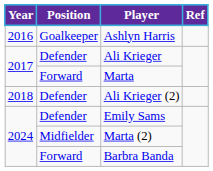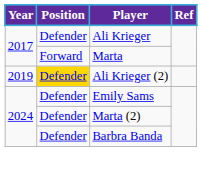- row: 2016 | Goalkeeper | Ashlyn Harris
Ali Krieger (2) | Year: 2018 -> 2019
Ali Krieger (2) | Position: no background -> gold background
Marta (2) | Position: Midfielder -> Defender
Barbra Banda | Position: Forward -> Defender
